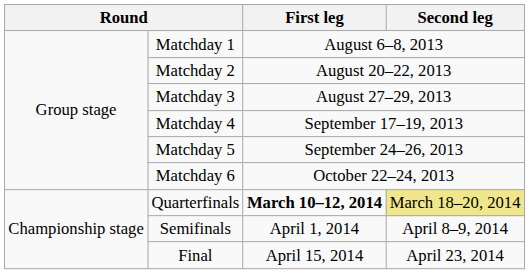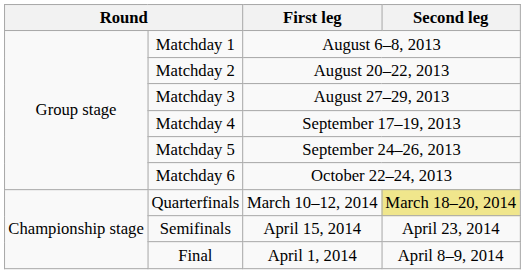Quarterfinals | First leg: bold -> normal
Semifinals | First leg: April 1, 2014 -> April 15, 2014
Semifinals | Second leg: April 8–9, 2014 -> April 23, 2014
Final | First leg: April 15, 2014 -> April 1, 2014
Final | Second leg: April 23, 2014 -> April 8–9, 2014
